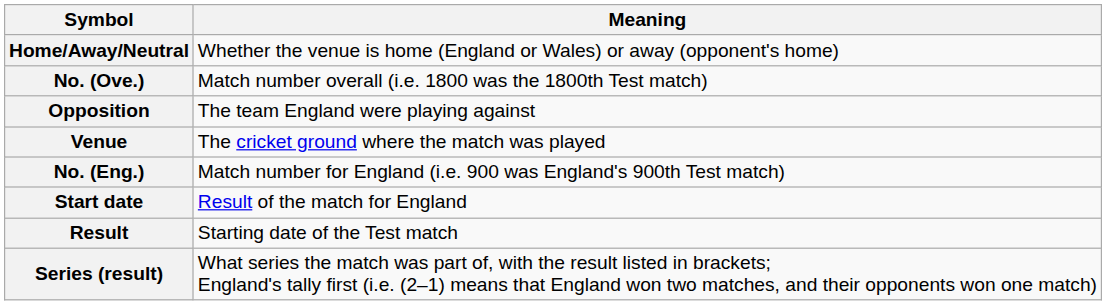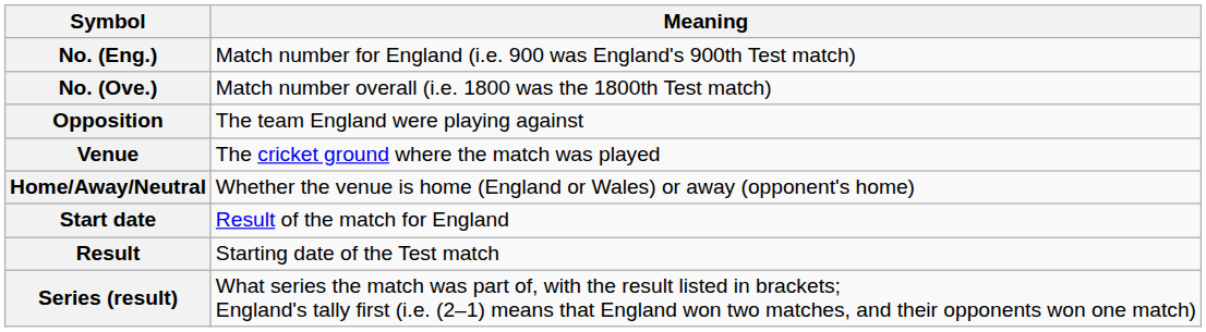rows swapped: No. (Eng.) <-> Home/Away/Neutral
